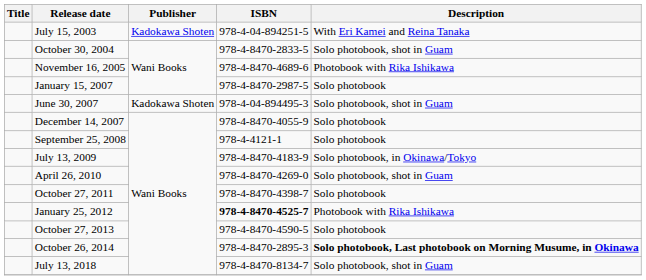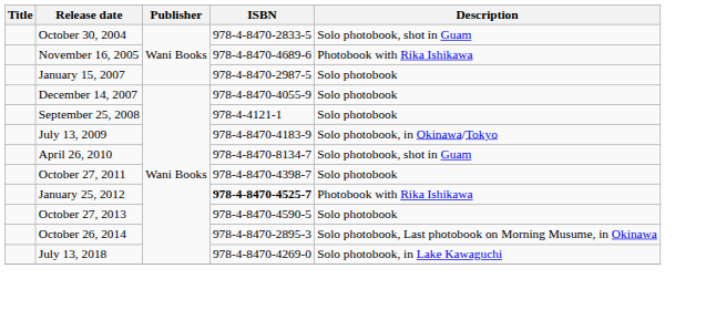- row: July 15, 2003 | Kadokawa Shoten | 978-4-04-894251-5 | With Eri Kamei and Reina Tanaka
- row: June 30, 2007 | Kadokawa Shoten | 978-4-04-894495-3 | Solo photobook, shot in Guam
April 26, 2010 | ISBN: 978-4-8470-4269-0 -> 978-4-8470-8134-7
October 26, 2014 | Description: bold -> normal
July 13, 2018 | ISBN: 978-4-8470-8134-7 -> 978-4-8470-4269-0
July 13, 2018 | Description: Solo photobook, shot in Guam -> Solo photobook, in Lake Kawaguchi
